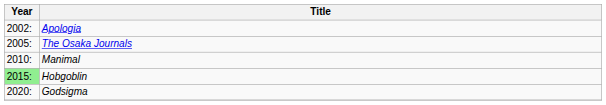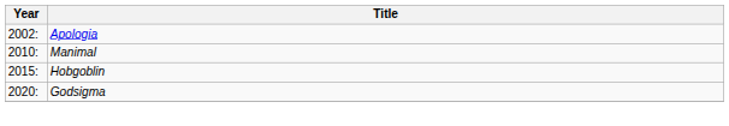- row: 2005: | The Osaka Journals
Hobgoblin | Year: lightgreen background -> no background
